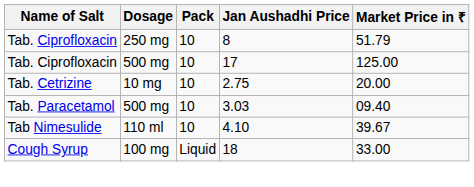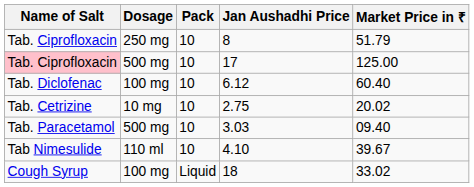17 | Name of Salt: no background -> pink background
+ row: Tab. Diclofenac | 100 mg | 10 | 6.12 | 60.40
2.75 | Market Price in ₹: 20.00 -> 20.02
18 | Market Price in ₹: 33.00 -> 33.02
